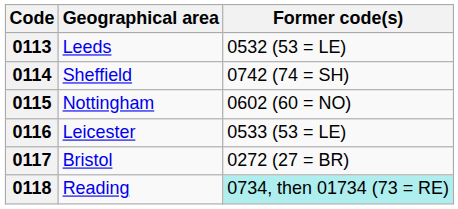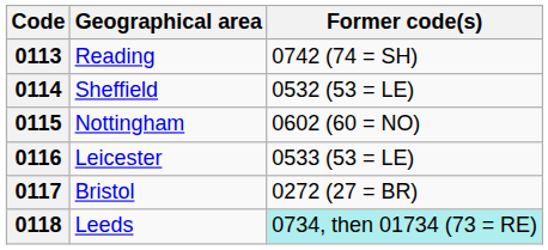0113 | Geographical area: Leeds -> Reading
0113 | Former code(s): 0532 (53 = LE) -> 0742 (74 = SH)
0114 | Former code(s): 0742 (74 = SH) -> 0532 (53 = LE)
0118 | Geographical area: Reading -> Leeds
